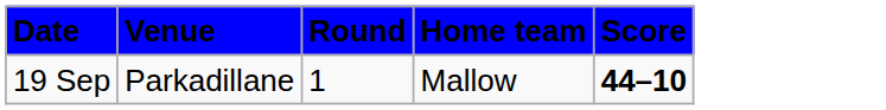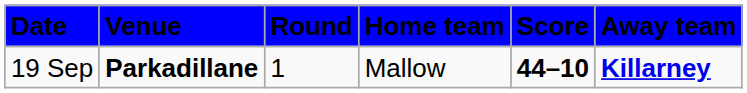+ column: Away team | Killarney
19 Sep | Venue: normal -> bold
